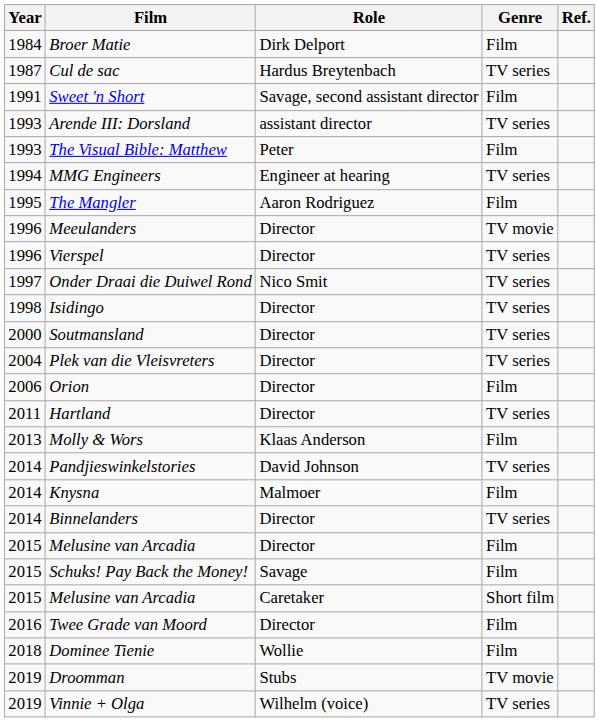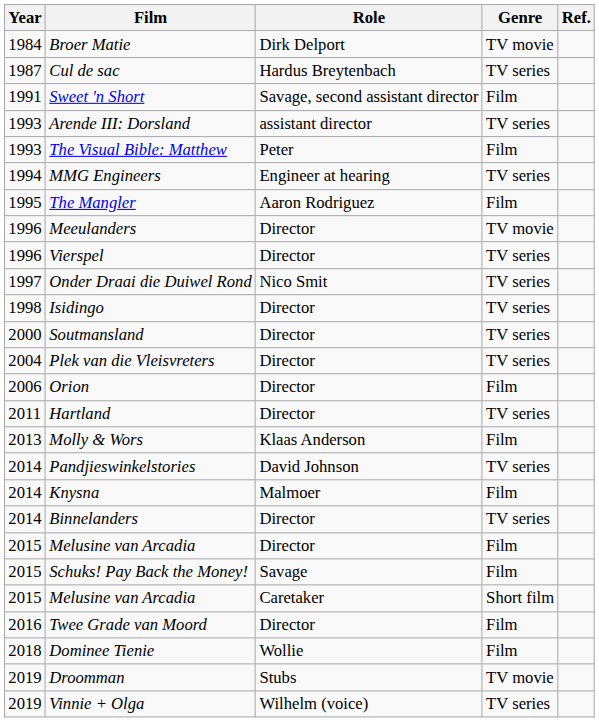Broer Matie | Genre: Film -> TV movie
